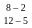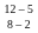rows swapped: 12 – 5 <-> 8 – 2
